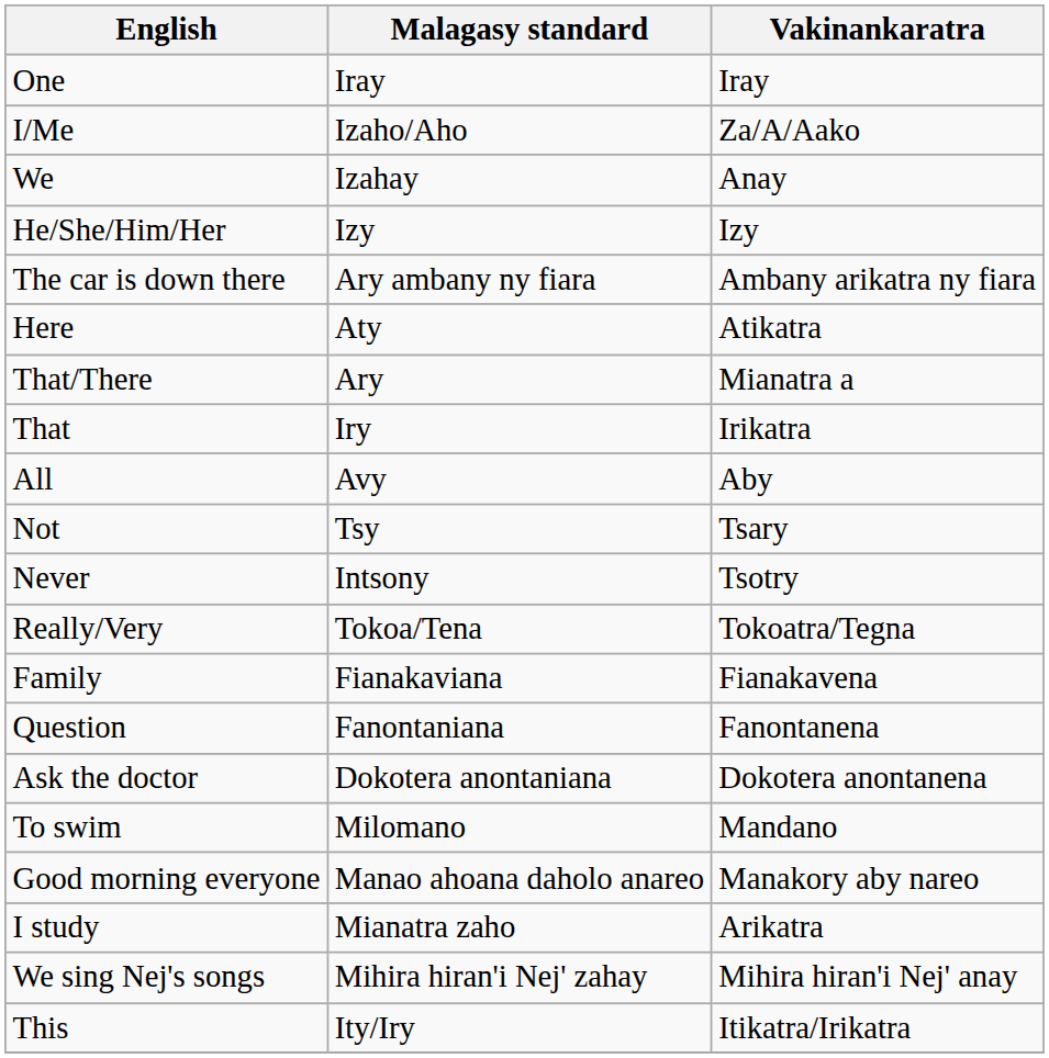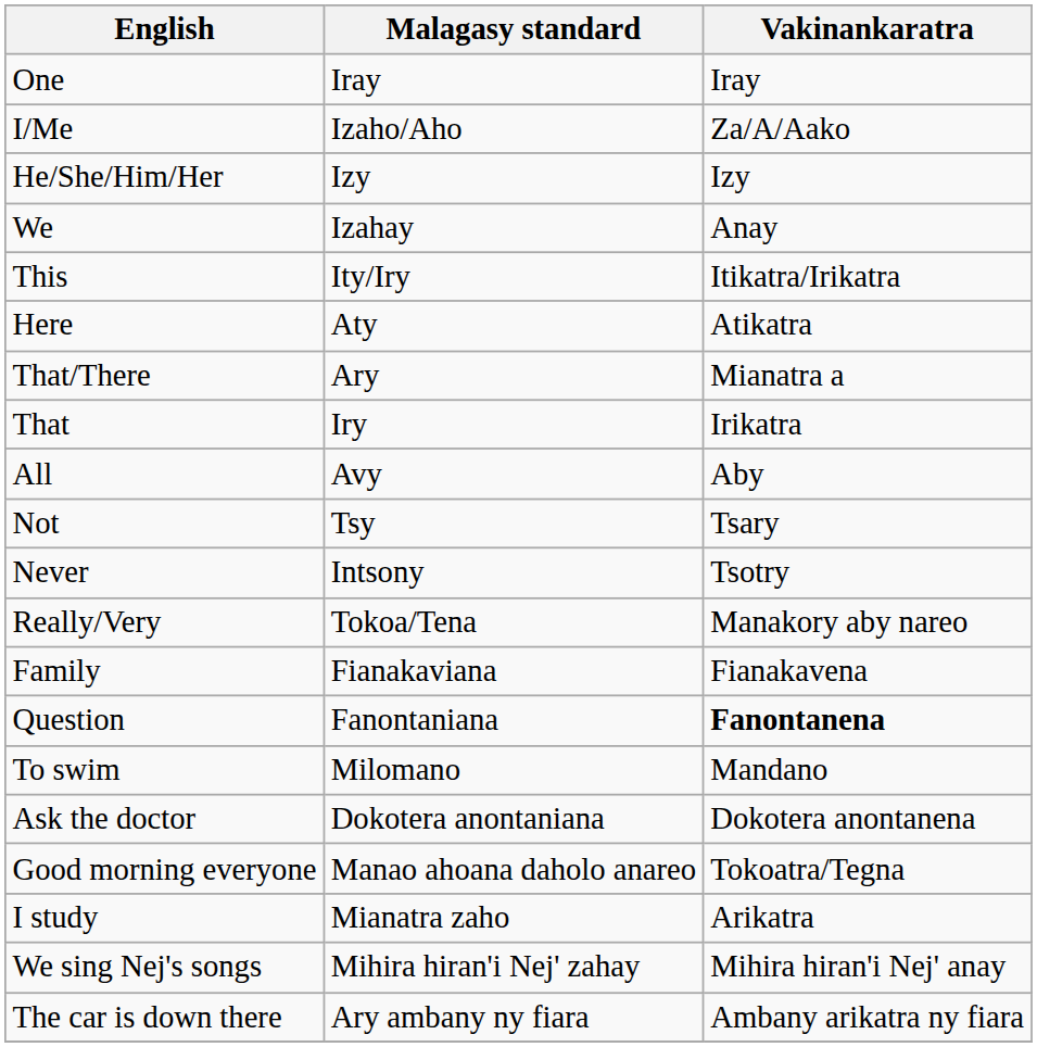rows swapped: He/She/Him/Her <-> We
rows swapped: This <-> The car is down there
Really/Very | Vakinankaratra: Tokoatra/Tegna -> Manakory aby nareo
Question | Vakinankaratra: normal -> bold
rows swapped: To swim <-> Ask the doctor
Good morning everyone | Vakinankaratra: Manakory aby nareo -> Tokoatra/Tegna
